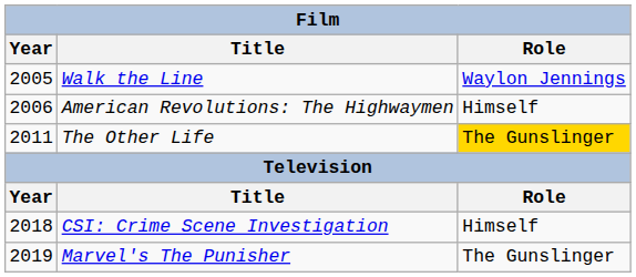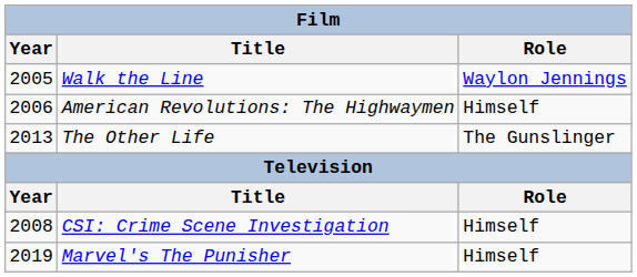The Other Life | Year: 2011 -> 2013
The Other Life | Role: gold background -> no background
CSI: Crime Scene Investigation | Year: 2018 -> 2008
Marvel's The Punisher | Role: The Gunslinger -> Himself
